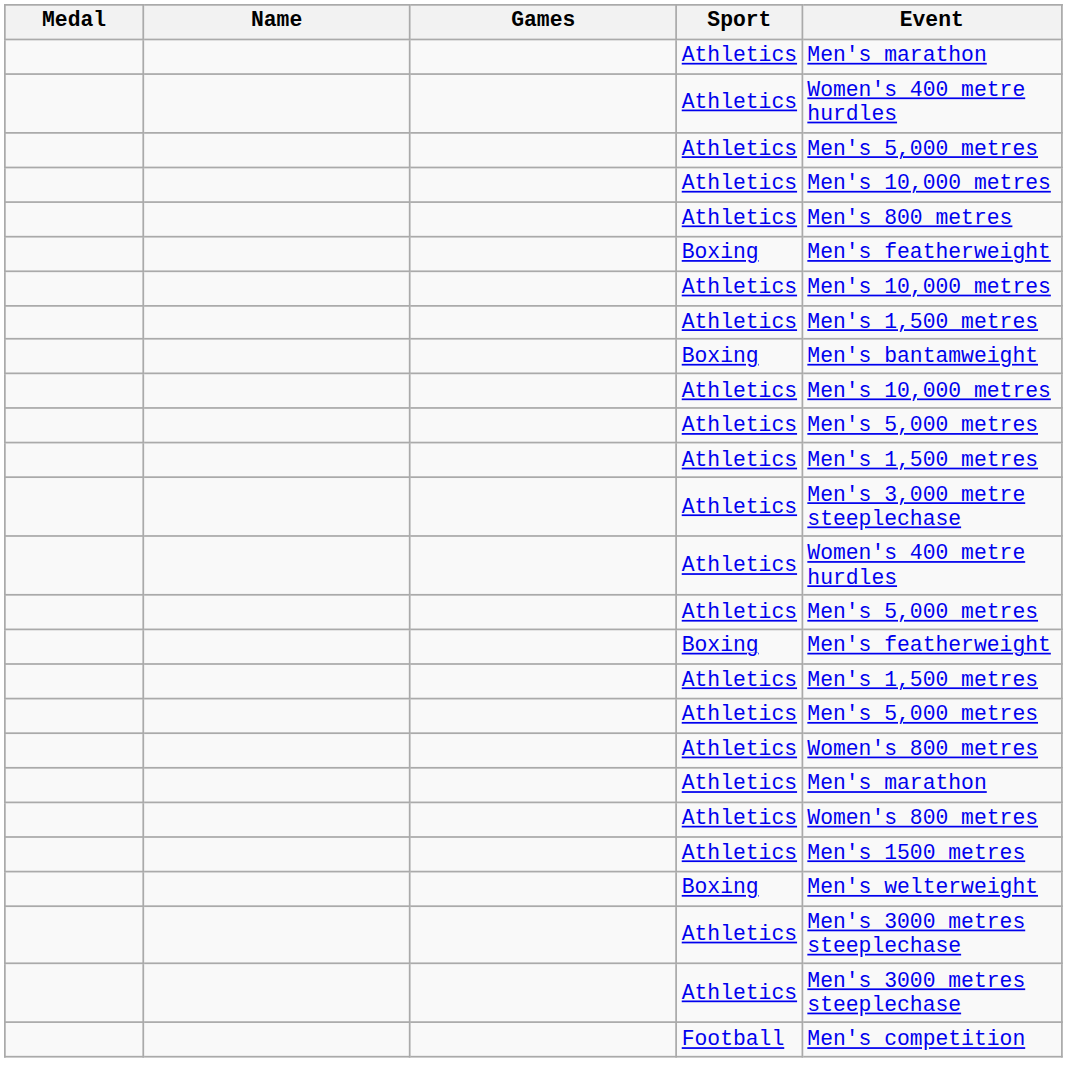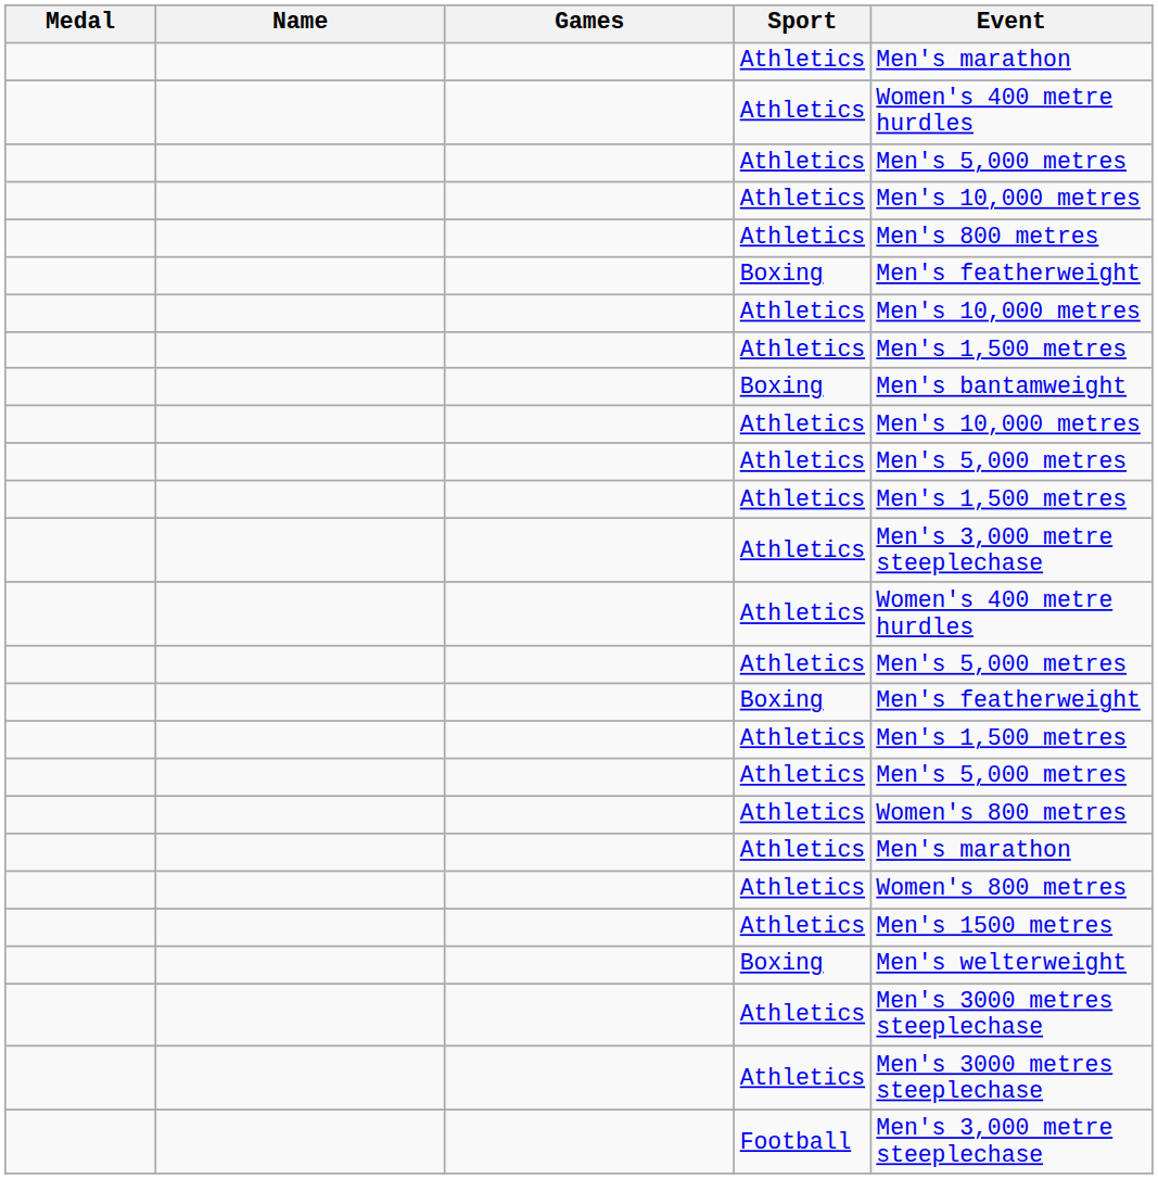Football | Event: Men's competition -> Men's 3,000 metre steeplechase
